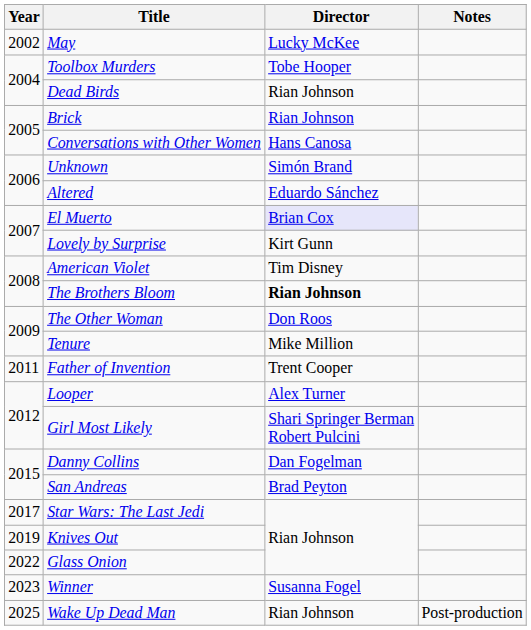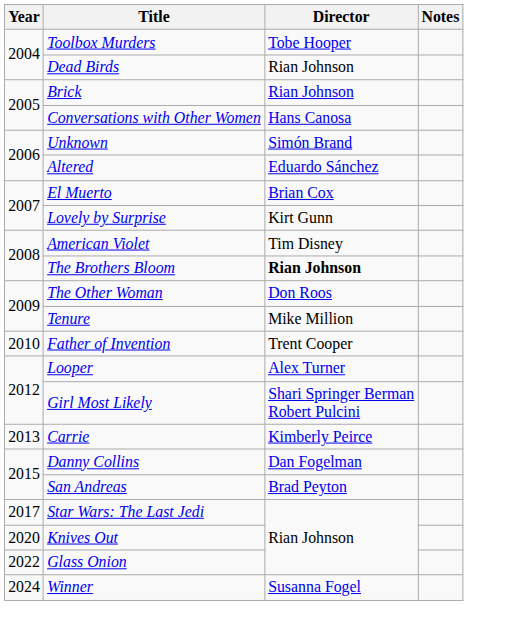- row: 2002 | May | Lucky McKee
El Muerto | Director: lavender background -> no background
Father of Invention | Year: 2011 -> 2010
+ row: 2013 | Carrie | Kimberly Peirce
Knives Out | Year: 2019 -> 2020
Winner | Year: 2023 -> 2024
- row: 2025 | Wake Up Dead Man | Rian Johnson | Post-production
